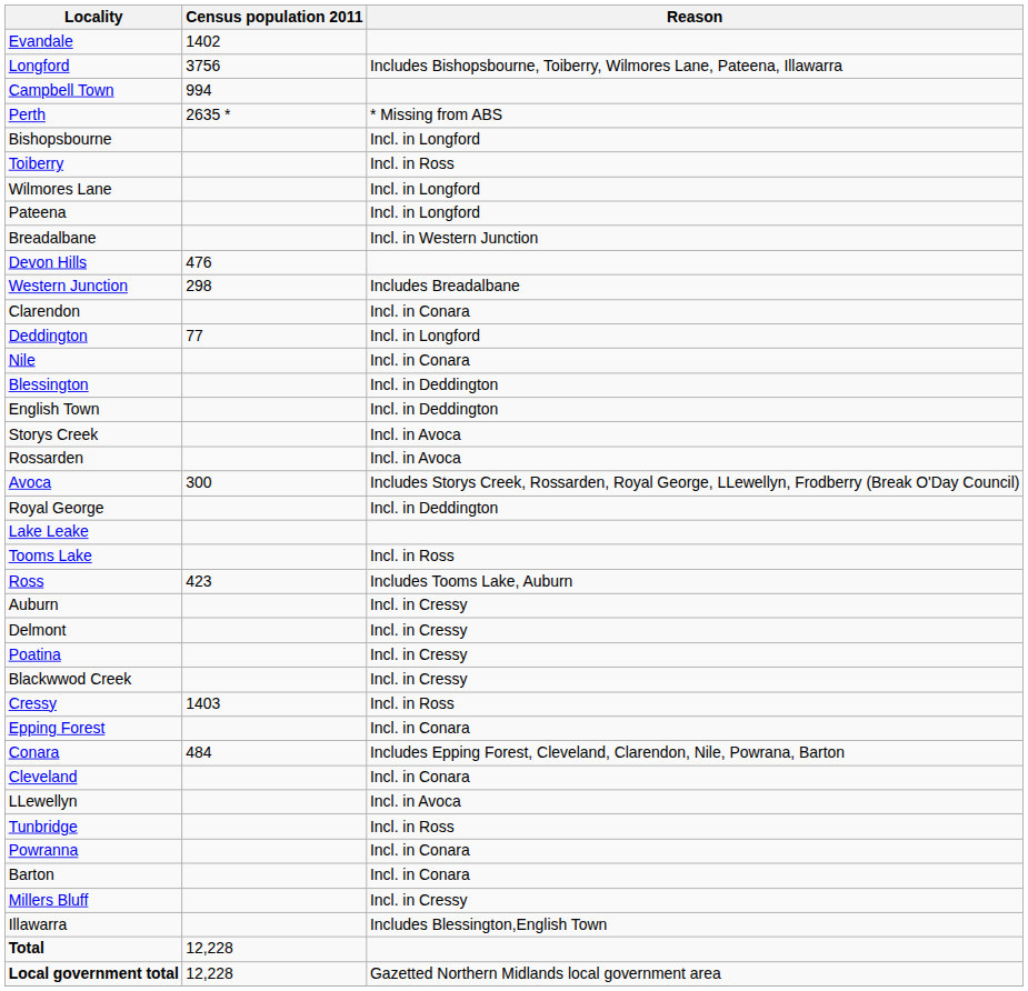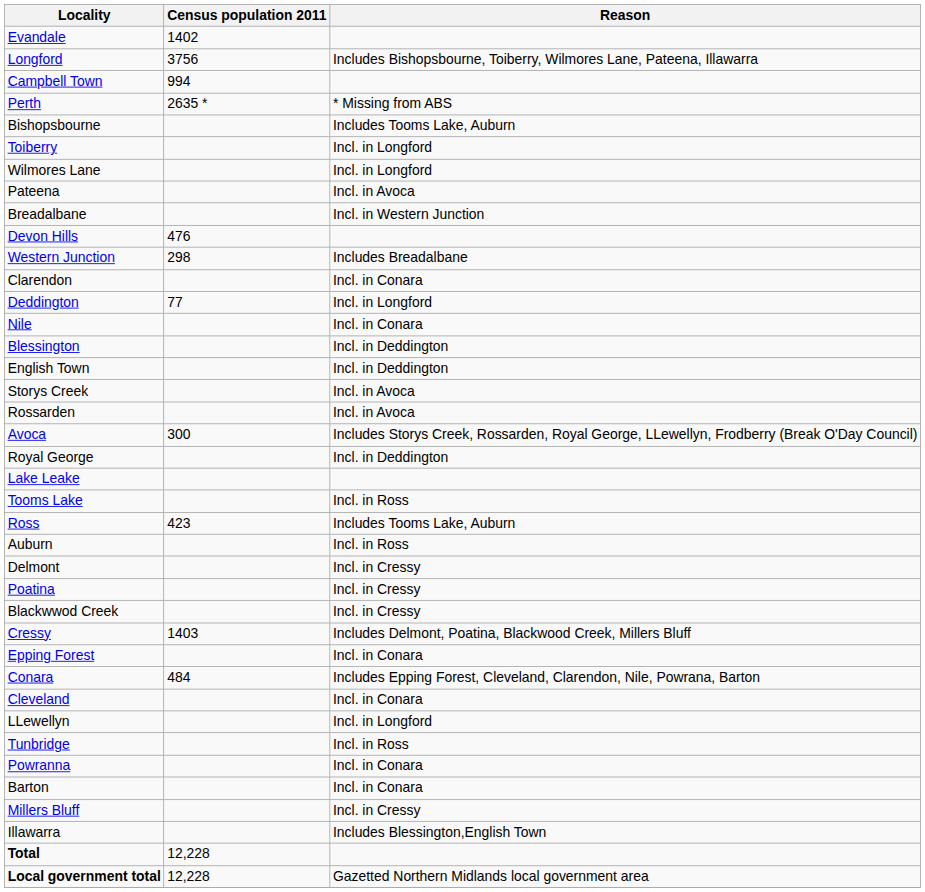Bishopsbourne | Reason: Incl. in Longford -> Includes Tooms Lake, Auburn
Toiberry | Reason: Incl. in Ross -> Incl. in Longford
Pateena | Reason: Incl. in Longford -> Incl. in Avoca
Auburn | Reason: Incl. in Cressy -> Incl. in Ross
Cressy | Reason: Incl. in Ross -> Includes Delmont, Poatina, Blackwood Creek, Millers Bluff
LLewellyn | Reason: Incl. in Avoca -> Incl. in Longford
